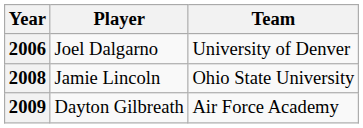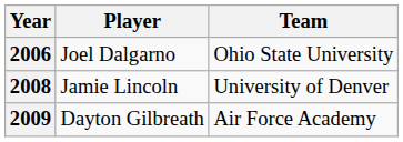2006 | Team: University of Denver -> Ohio State University
2008 | Team: Ohio State University -> University of Denver
